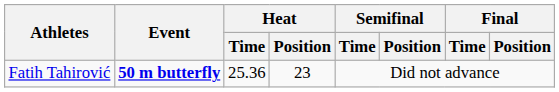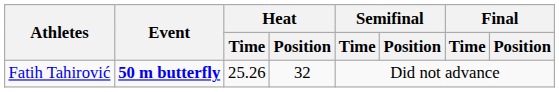Fatih Tahirović | Heat / Time: 25.36 -> 25.26
Fatih Tahirović | Heat / Position: 23 -> 32
